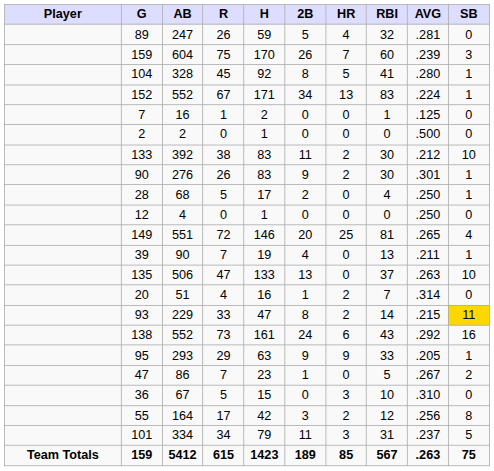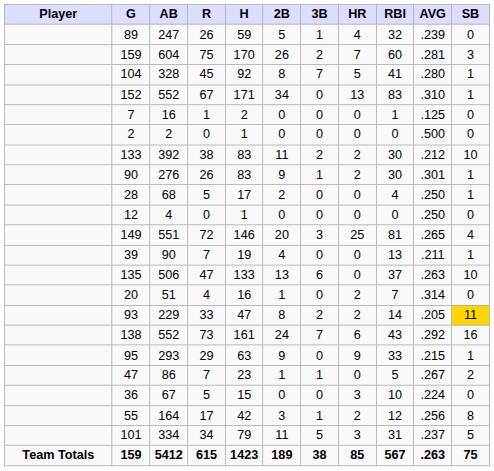+ column: 3B | 1 | 2 | 7 | 0 | 0 | 0 | 2 | 1 | 0 | 0 | 3 | 0 | 6 | 0 | 2 | 7 | 0 | 1 | 0 | 1 | 5 | 38
89 | AVG: .281 -> .239
159 / 604 | AVG: .239 -> .281
152 | AVG: .224 -> .310
93 | AVG: .215 -> .205
95 | AVG: .205 -> .215
36 | AVG: .310 -> .224
